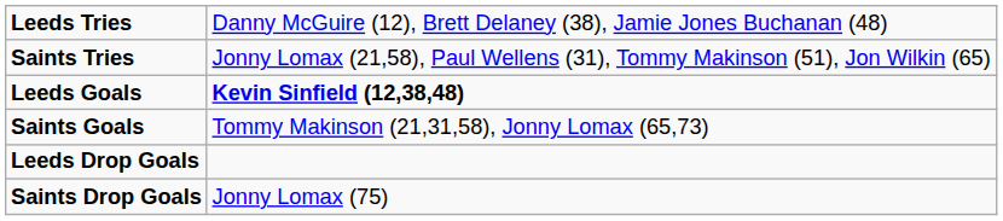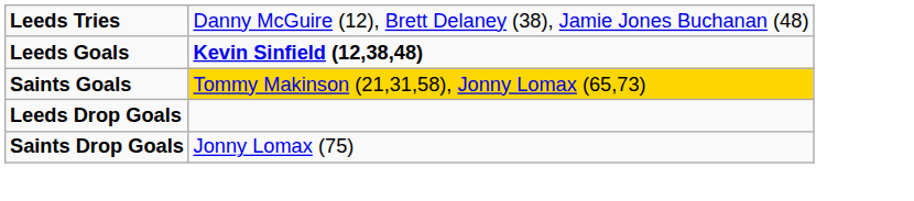- row: Saints Tries | Jonny Lomax (21,58), Paul Wellens (31), Tommy Makinson (51), Jon Wilkin (65)
Saints Goals | column 2: no background -> gold background
